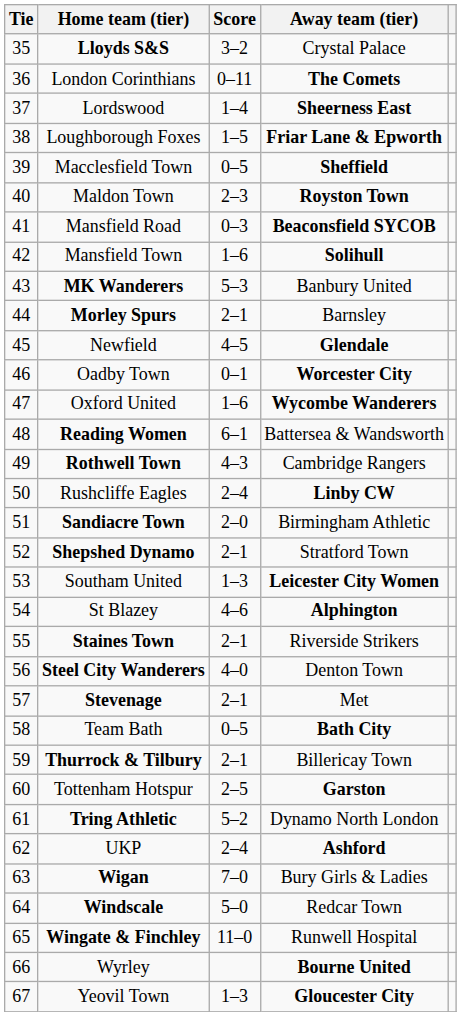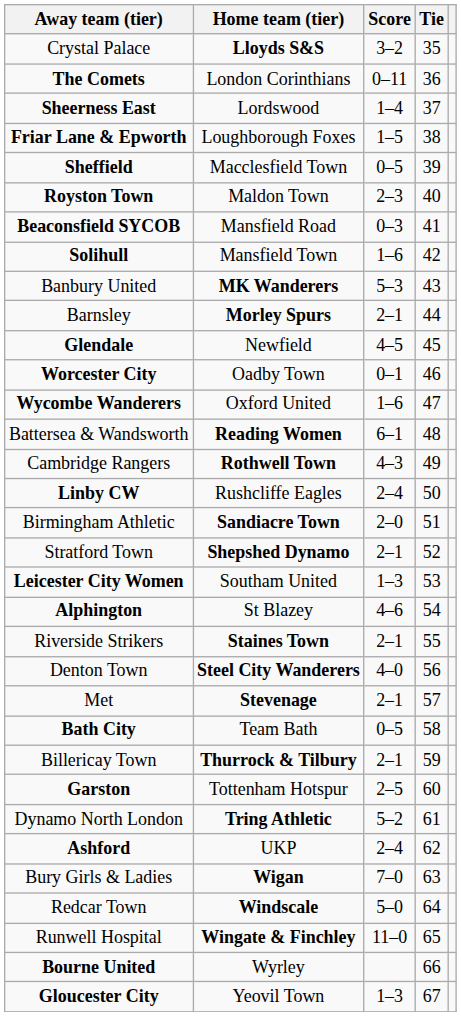columns swapped: Tie <-> Away team (tier)
